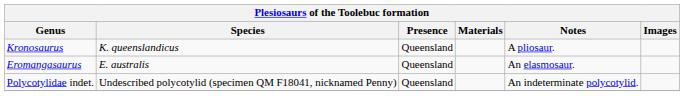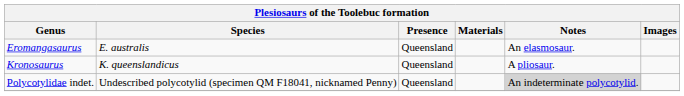rows swapped: Kronosaurus <-> Eromangasaurus
Polycotylidae indet. | Notes: no background -> lightgrey background
